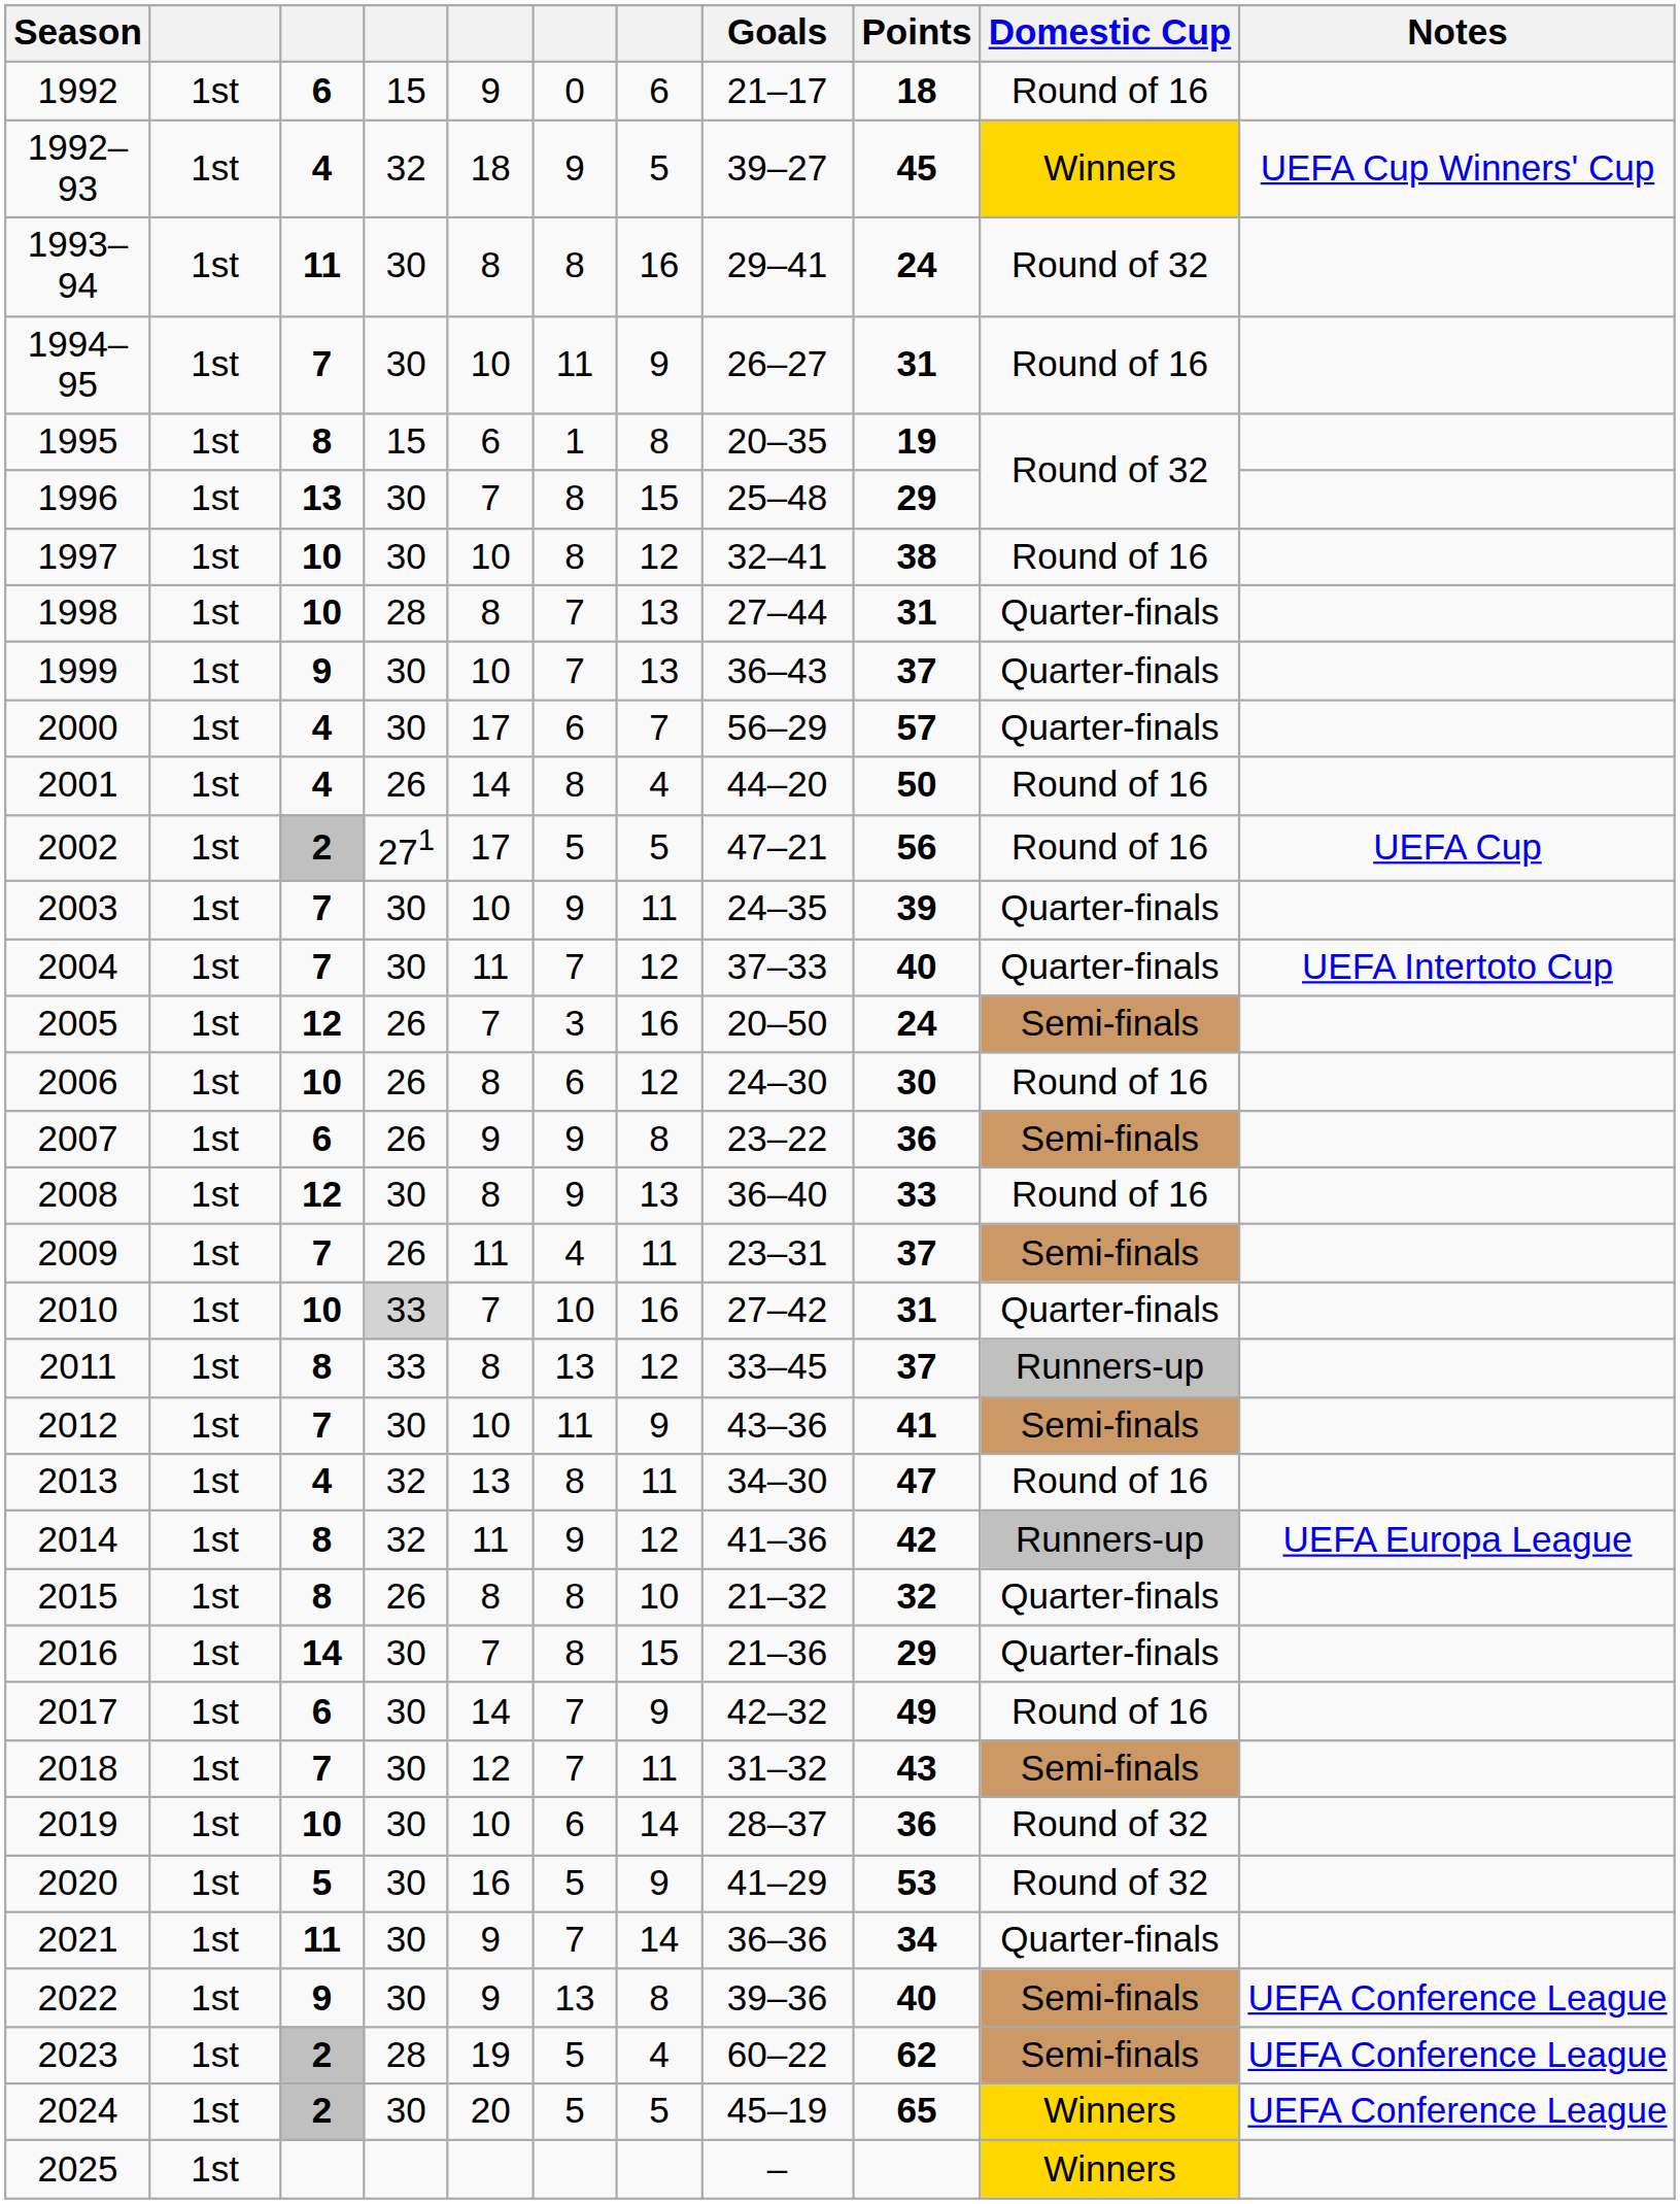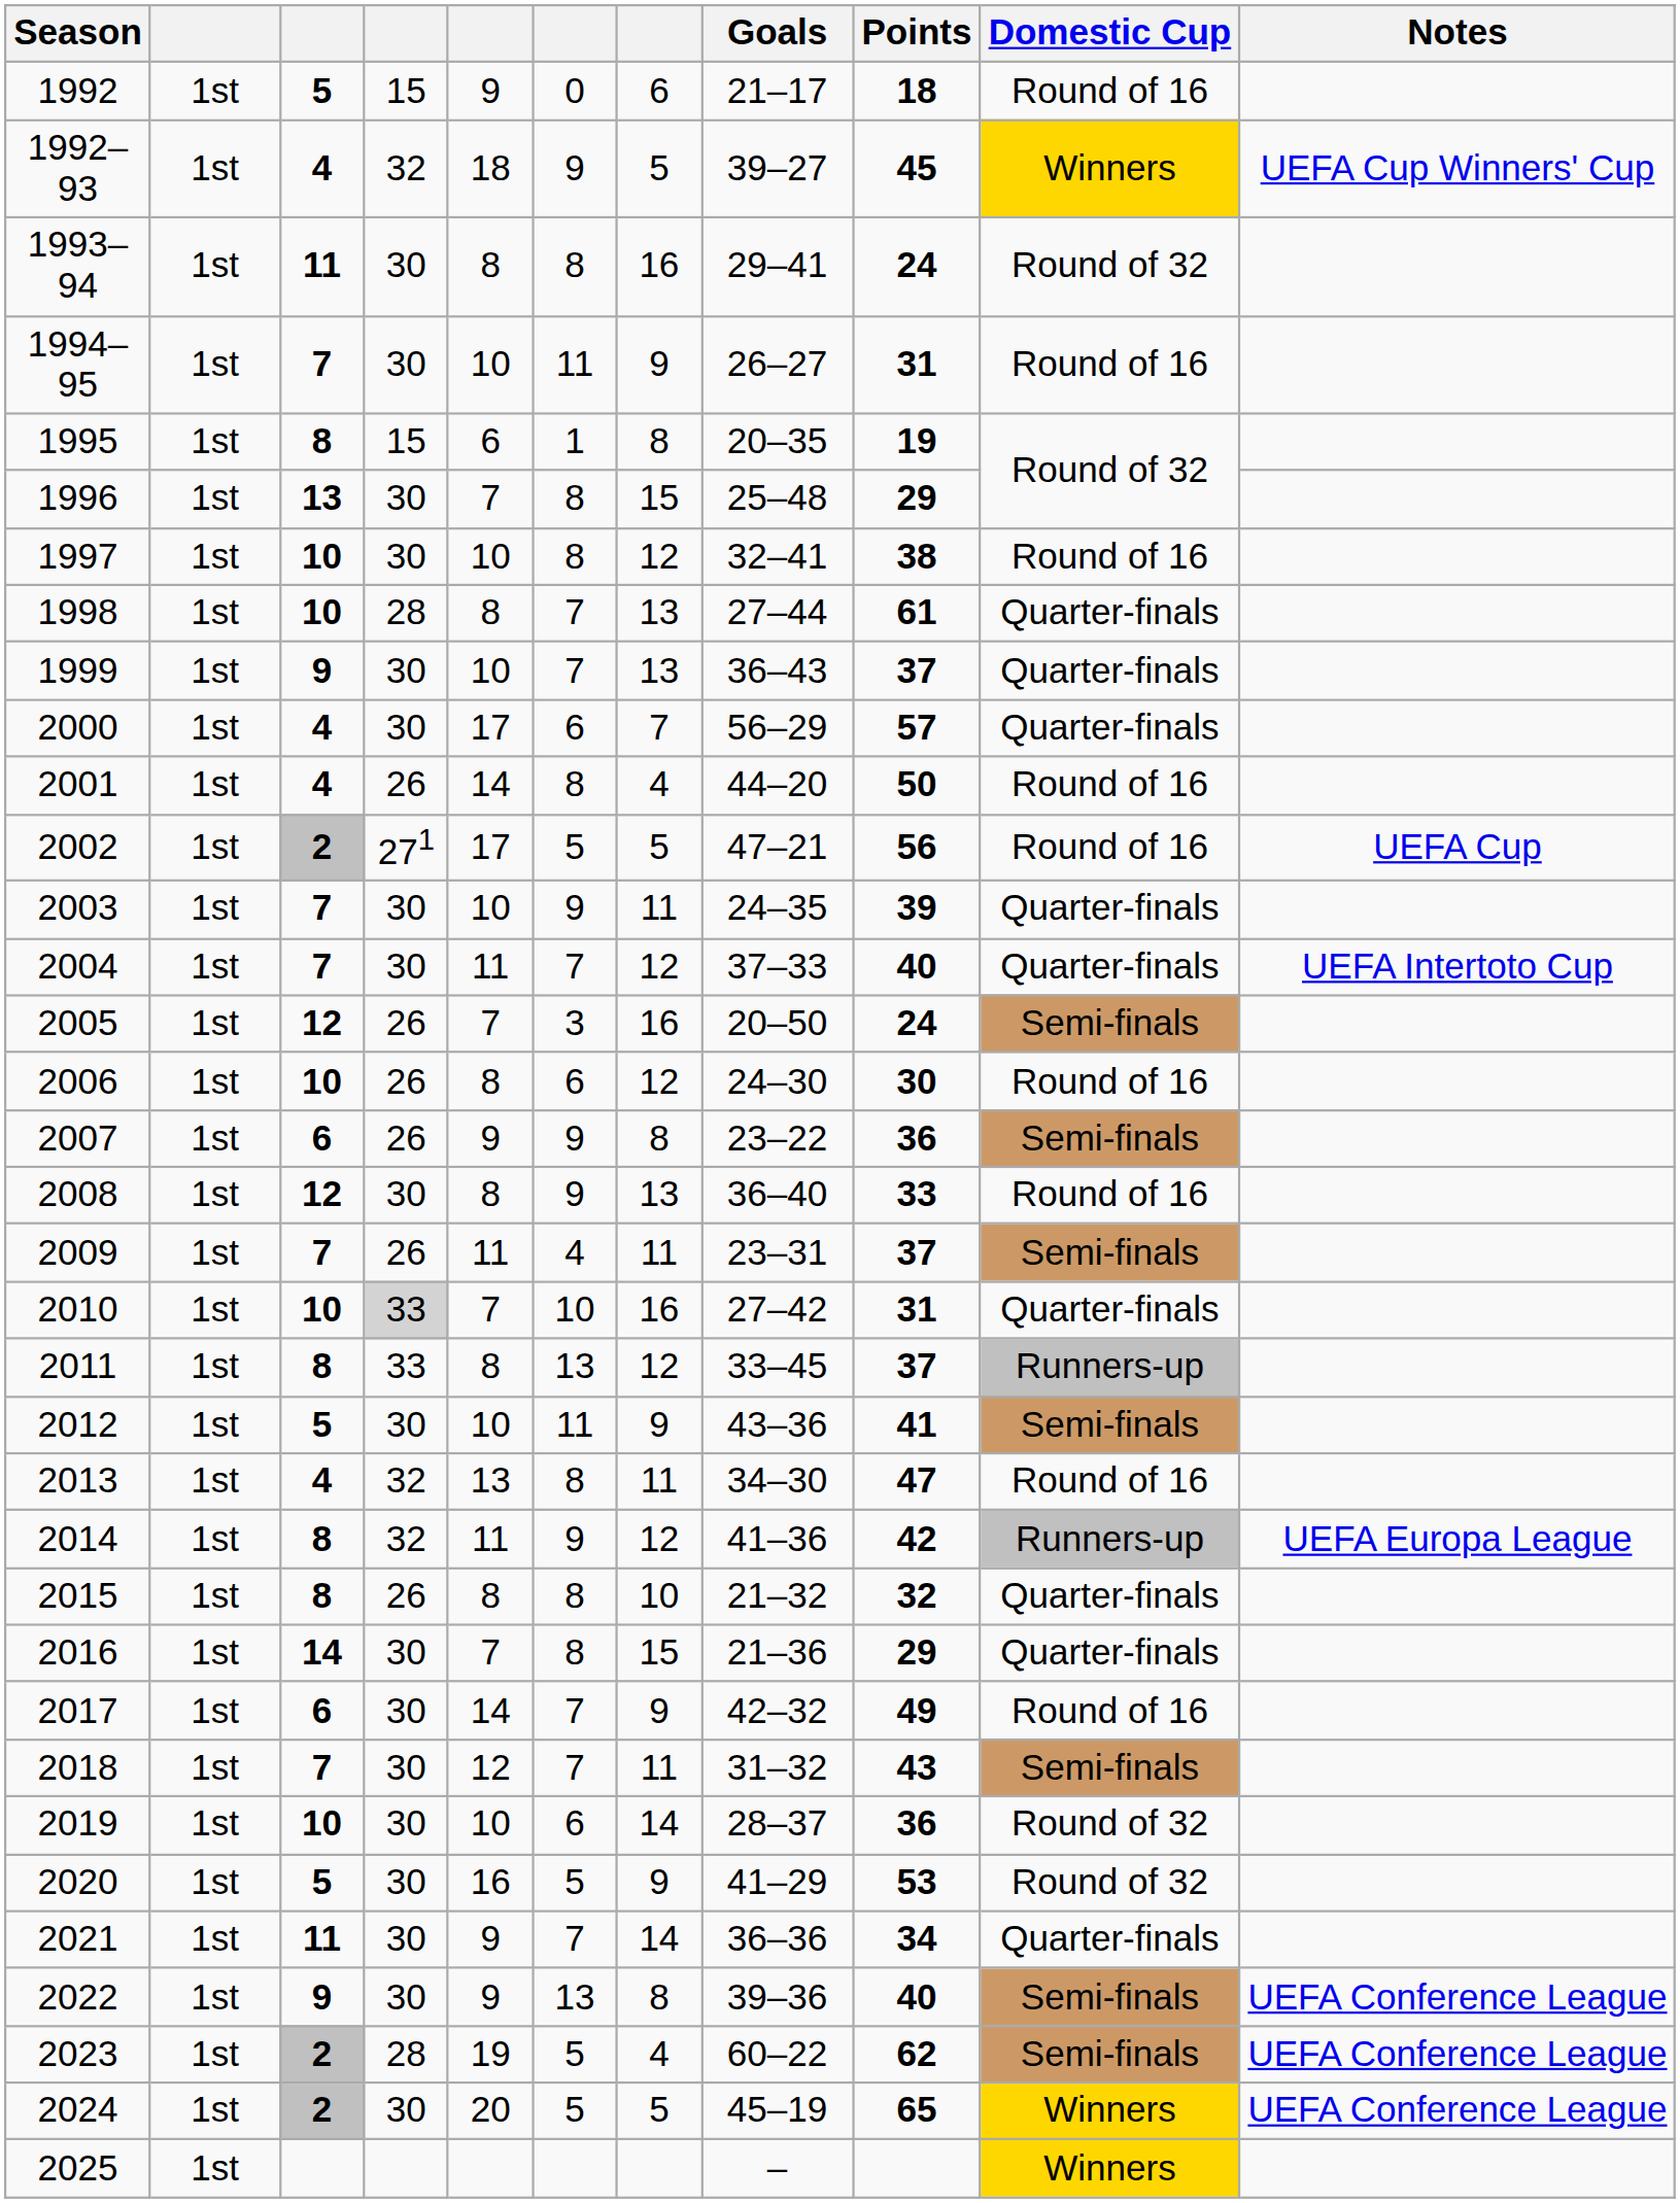1992 | column 3: 6 -> 5
1998 | Points: 31 -> 61
2012 | column 3: 7 -> 5
